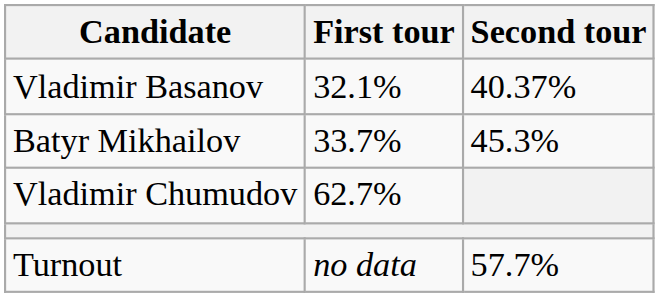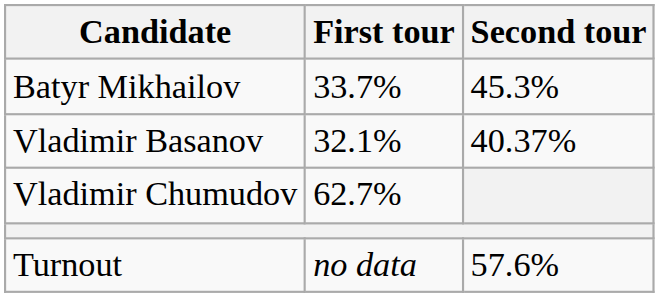rows swapped: Batyr Mikhailov <-> Vladimir Basanov
Turnout | Second tour: 57.7% -> 57.6%
